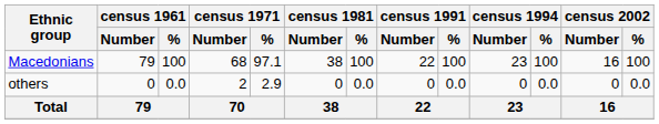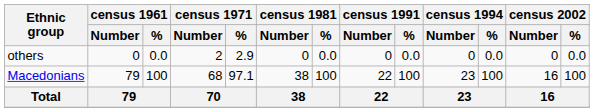rows swapped: Macedonians <-> others
